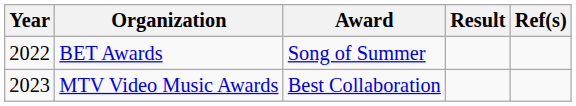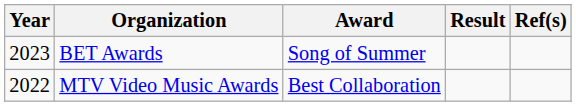BET Awards | Year: 2022 -> 2023
MTV Video Music Awards | Year: 2023 -> 2022
